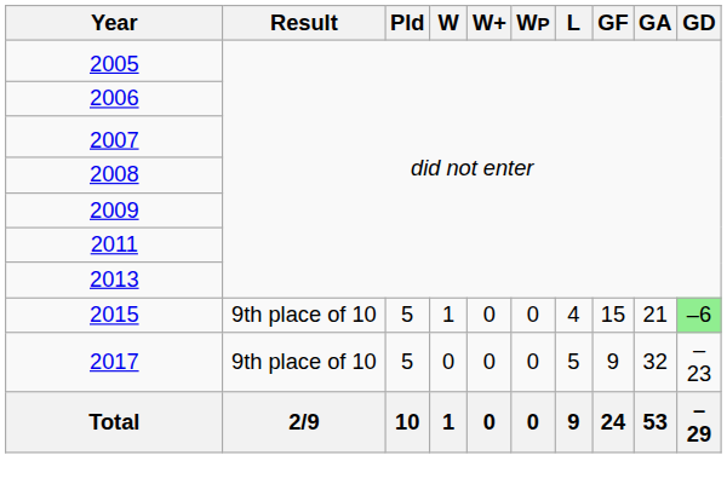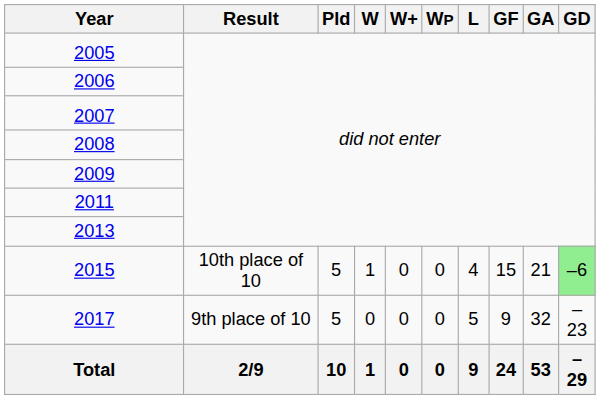2015 | Result: 9th place of 10 -> 10th place of 10
